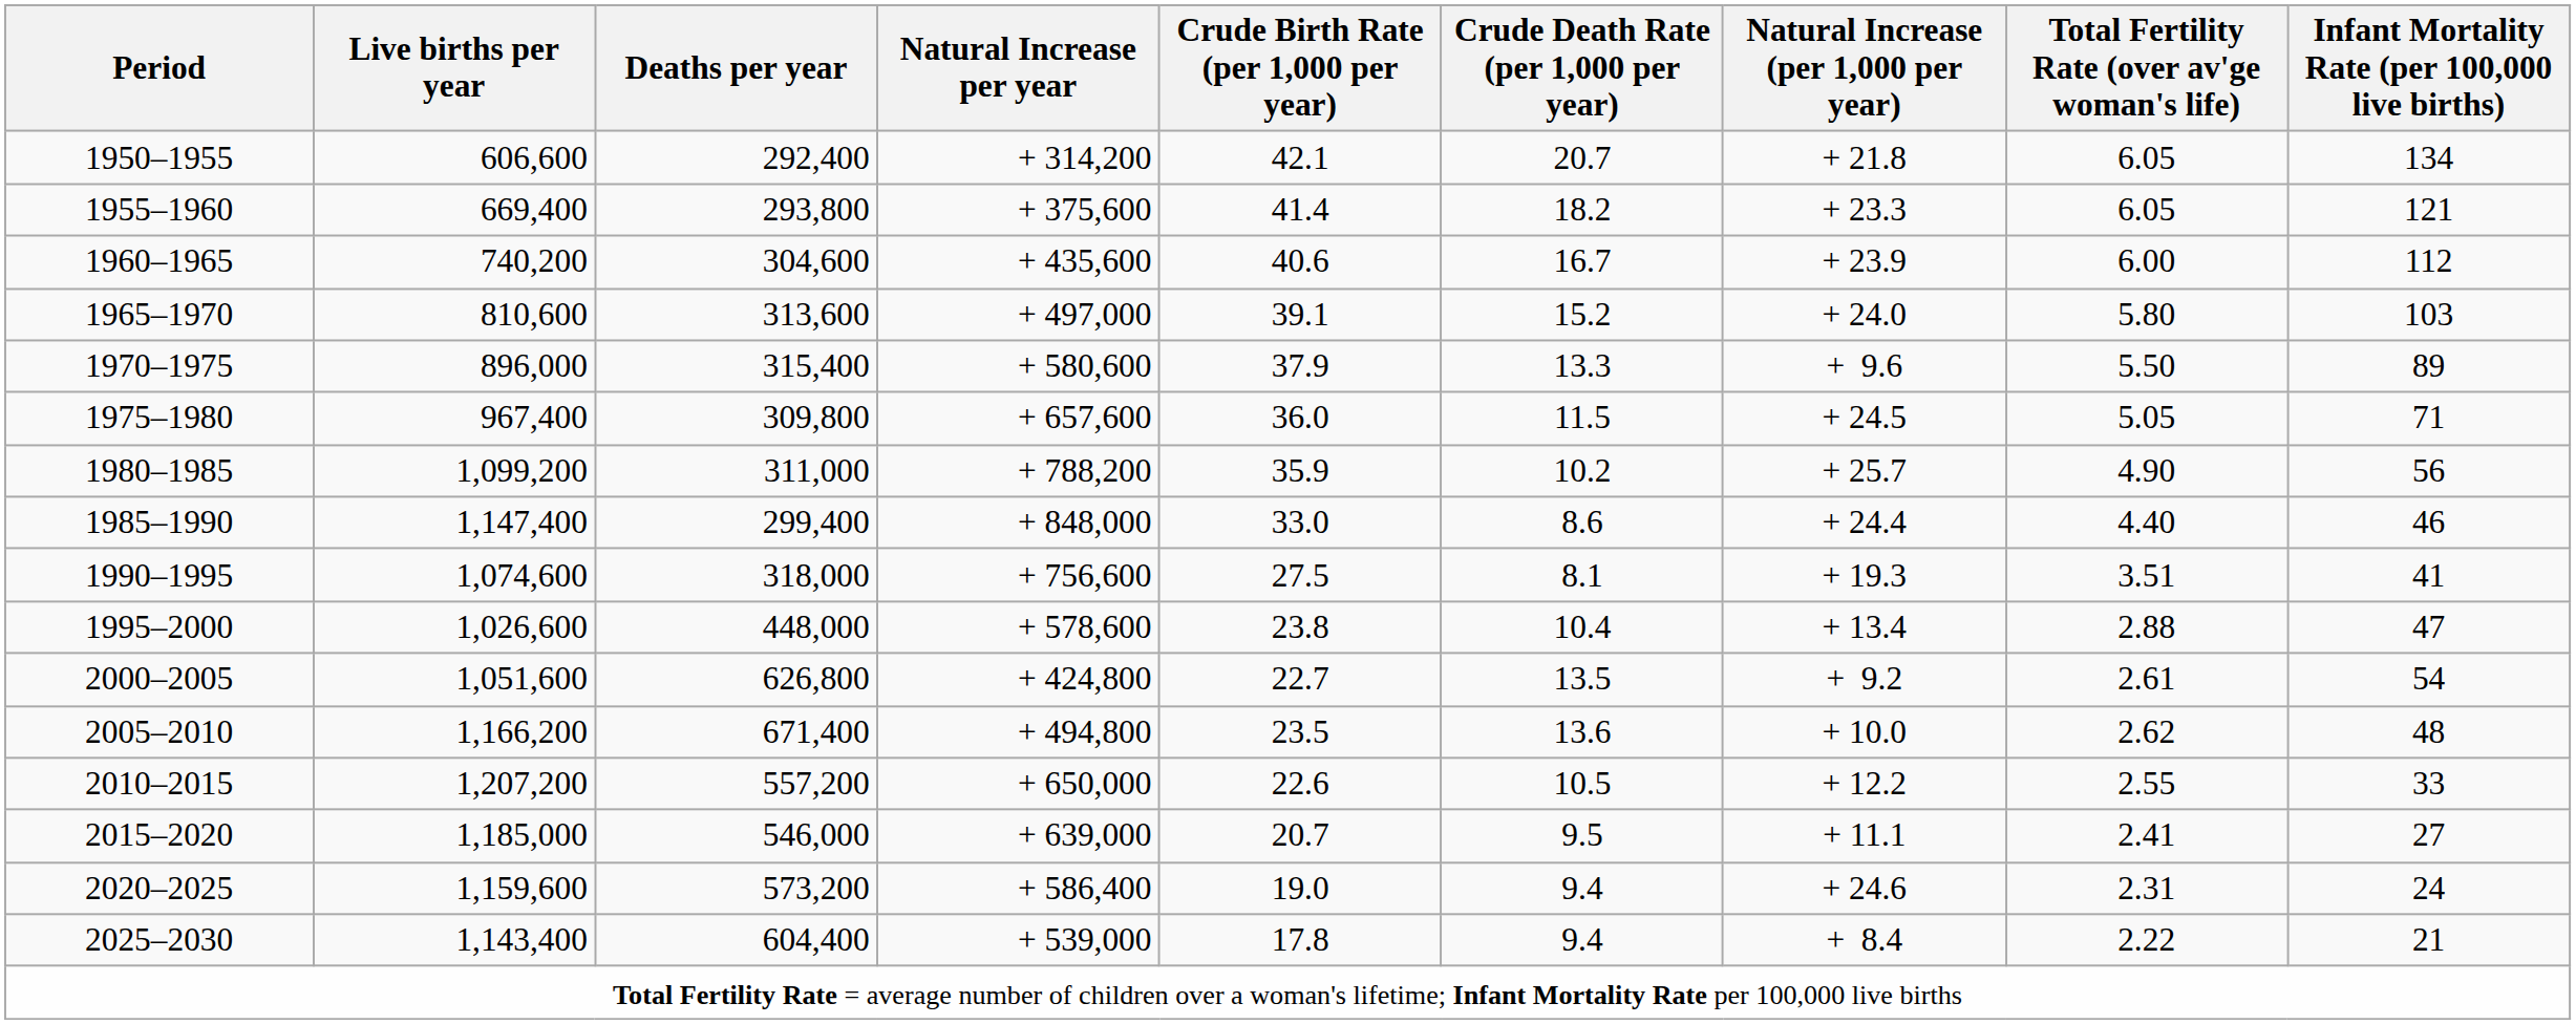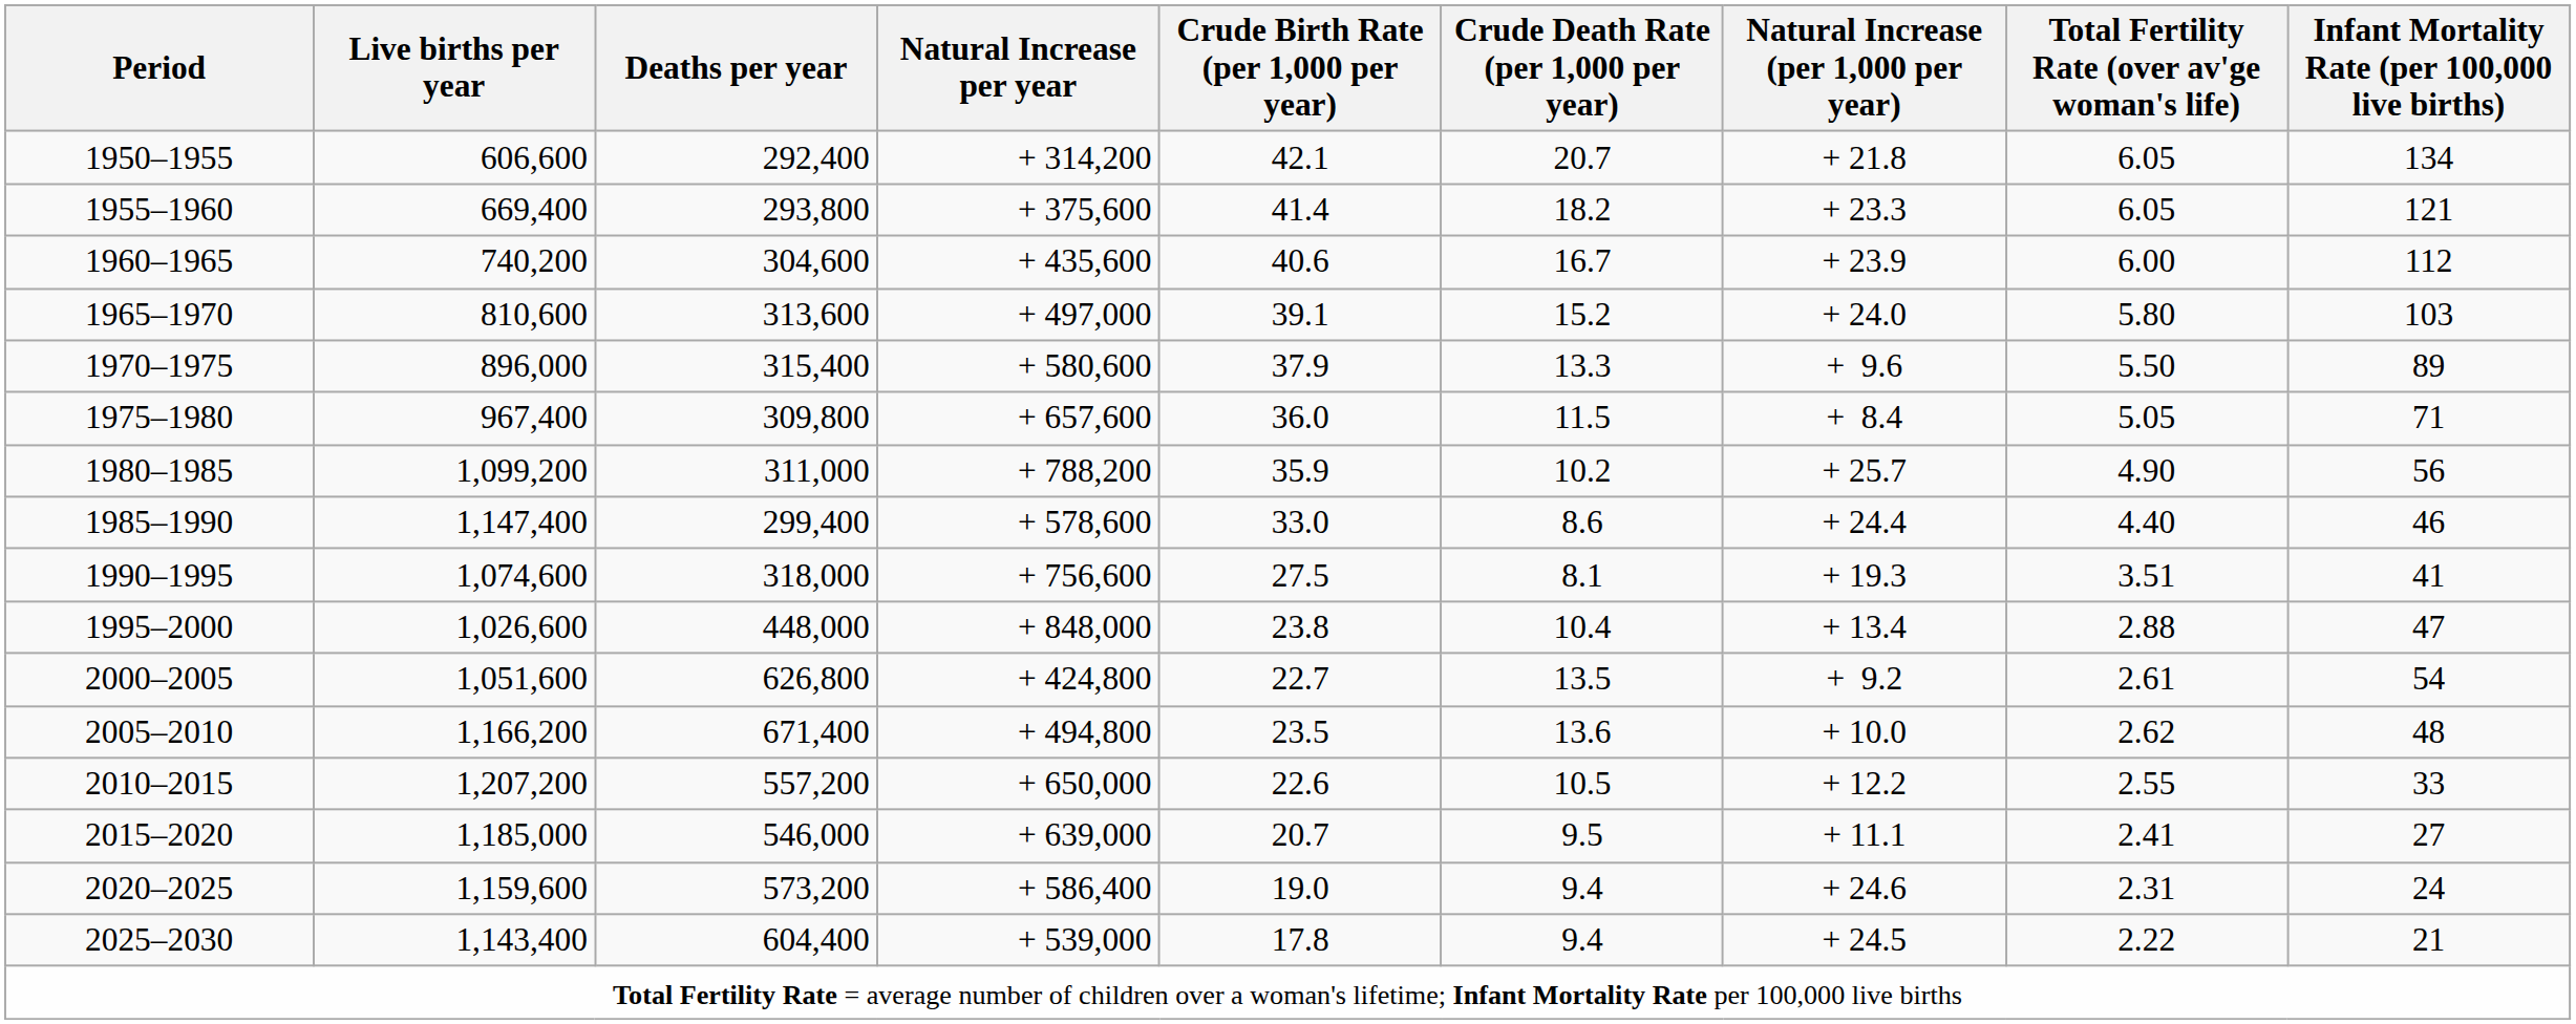1975–1980 | Natural Increase (per 1,000 per year): + 24.5 -> + 8.4
1985–1990 | Natural Increase per year: + 848,000 -> + 578,600
1995–2000 | Natural Increase per year: + 578,600 -> + 848,000
2025–2030 | Natural Increase (per 1,000 per year): + 8.4 -> + 24.5
